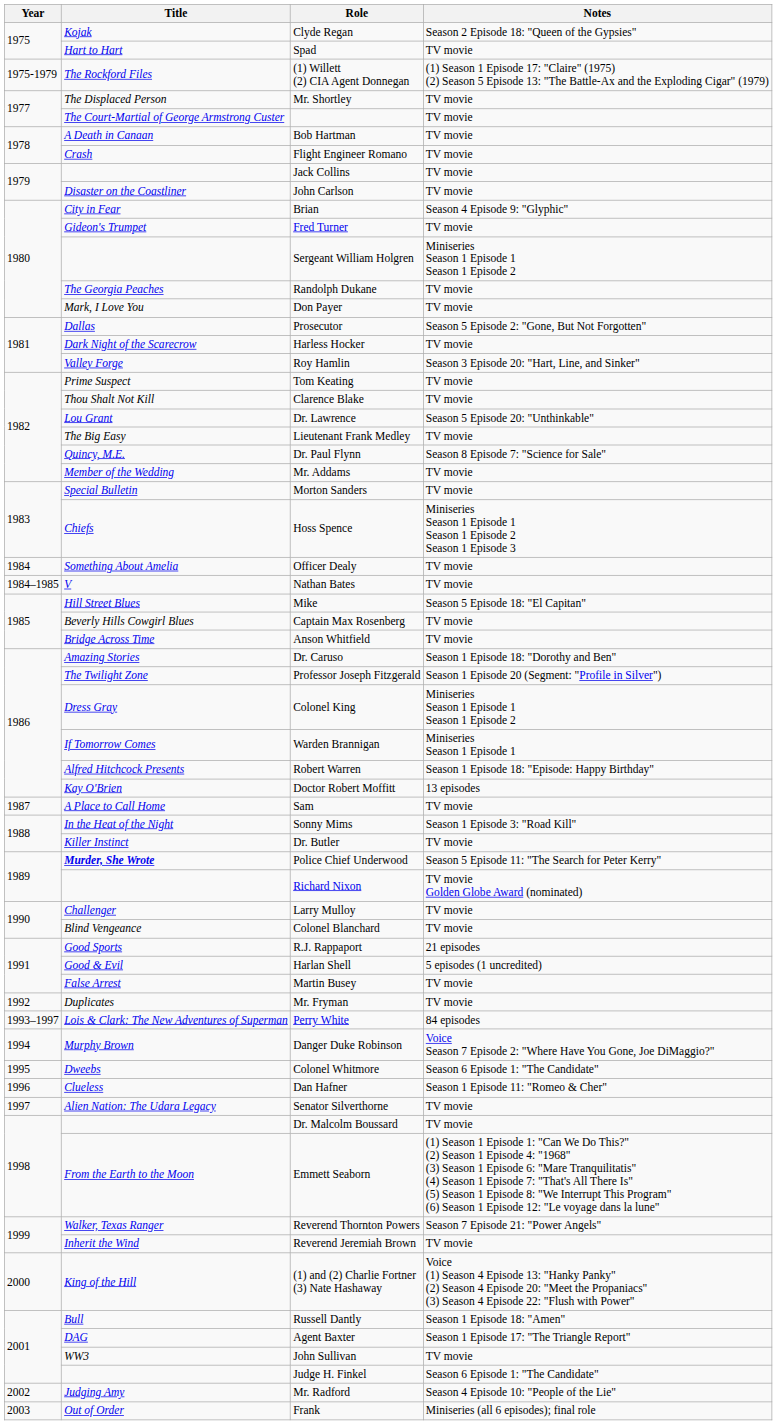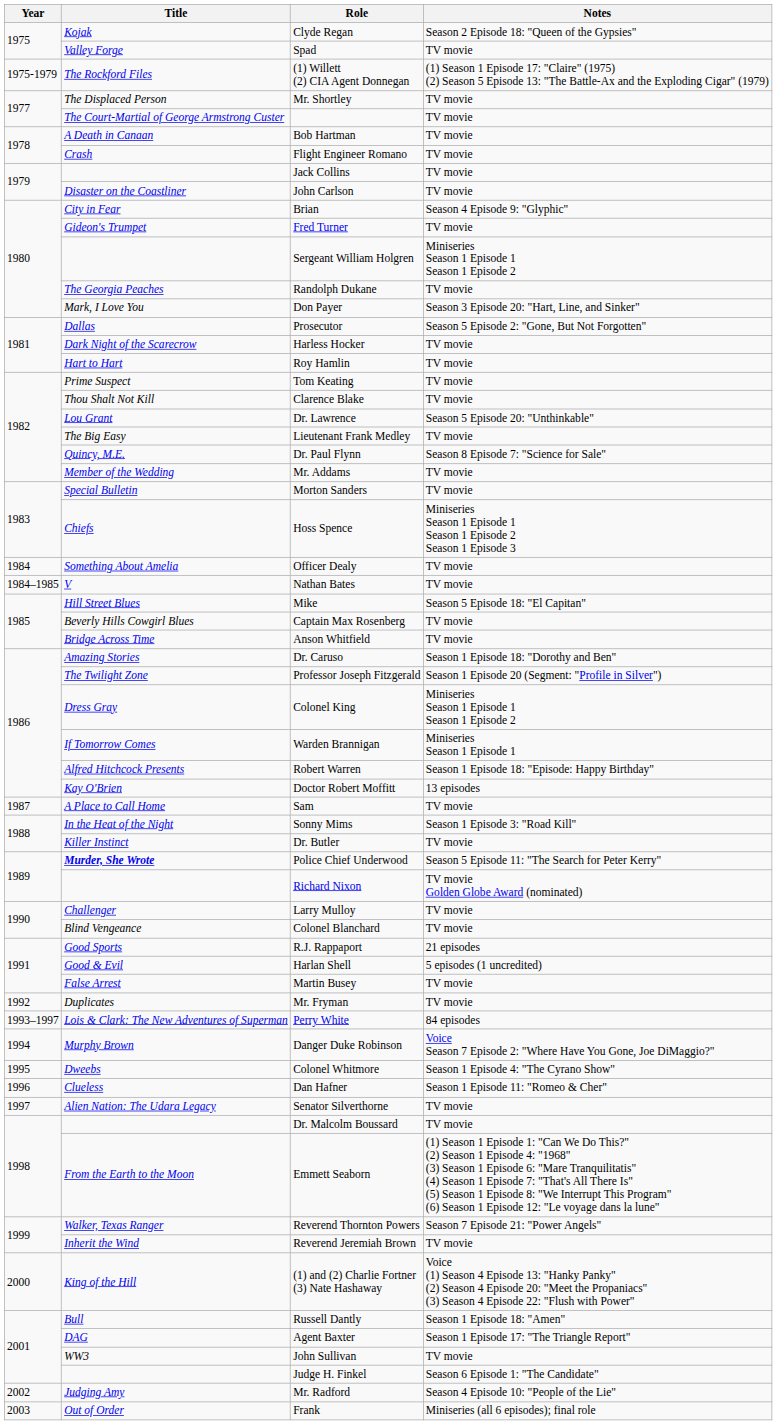Spad | Title: Hart to Hart -> Valley Forge
Don Payer | Notes: TV movie -> Season 3 Episode 20: "Hart, Line, and Sinker"
Roy Hamlin | Title: Valley Forge -> Hart to Hart
Roy Hamlin | Notes: Season 3 Episode 20: "Hart, Line, and Sinker" -> TV movie
Colonel Whitmore | Notes: Season 6 Episode 1: "The Candidate" -> Season 1 Episode 4: "The Cyrano Show"
